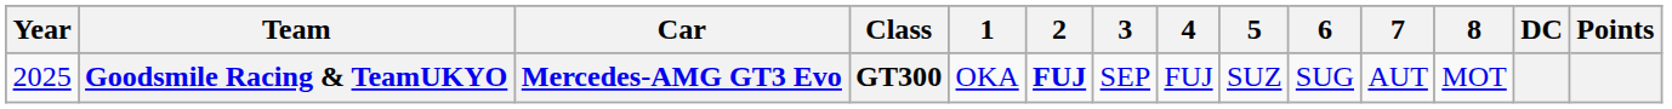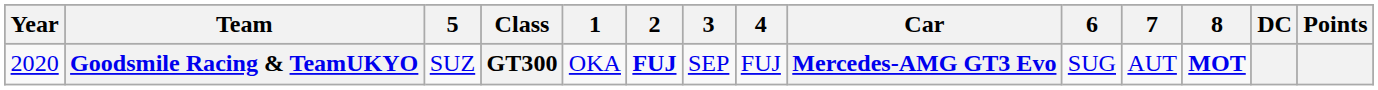columns swapped: Car <-> 5
Goodsmile Racing & TeamUKYO | Year: 2025 -> 2020
Goodsmile Racing & TeamUKYO | 8: normal -> bold
